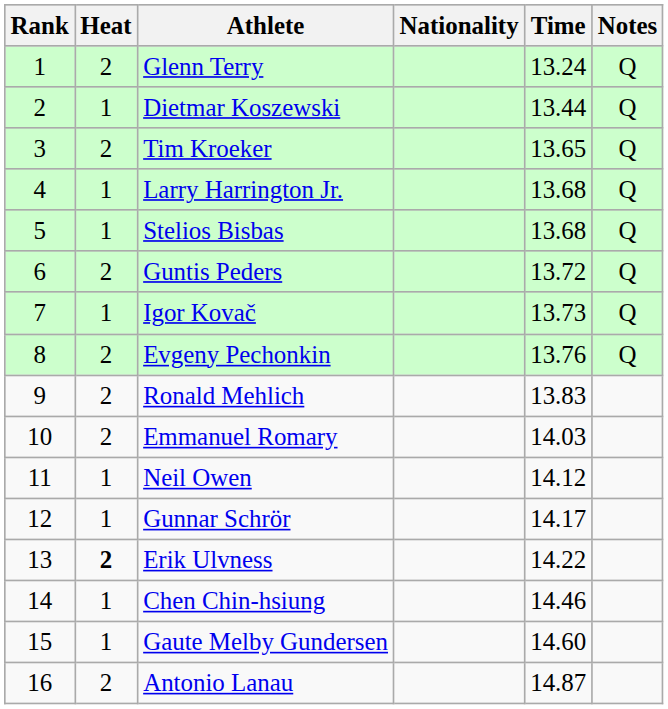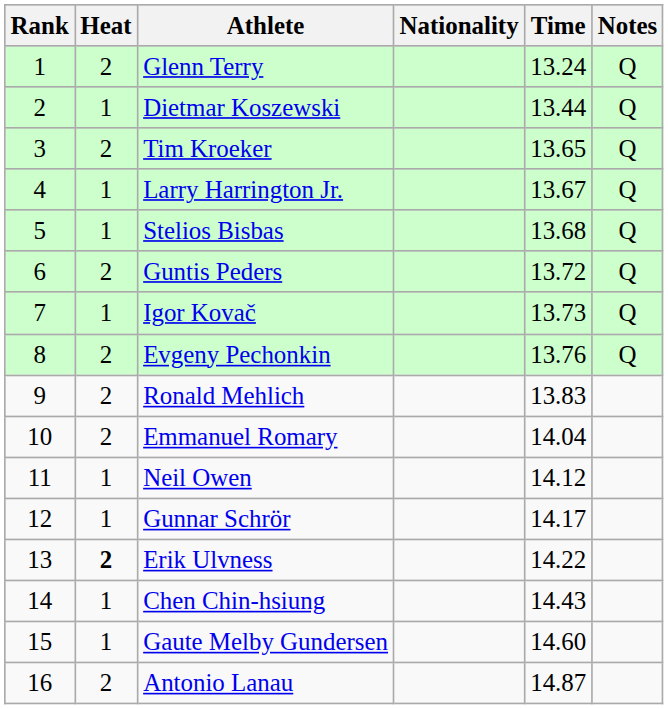Larry Harrington Jr. | Time: 13.68 -> 13.67
Emmanuel Romary | Time: 14.03 -> 14.04
Chen Chin-hsiung | Time: 14.46 -> 14.43
